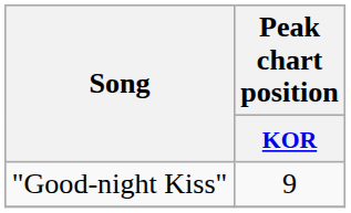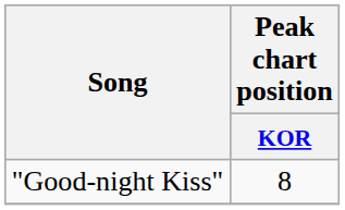"Good-night Kiss" | Peak chart position / KOR: 9 -> 8
